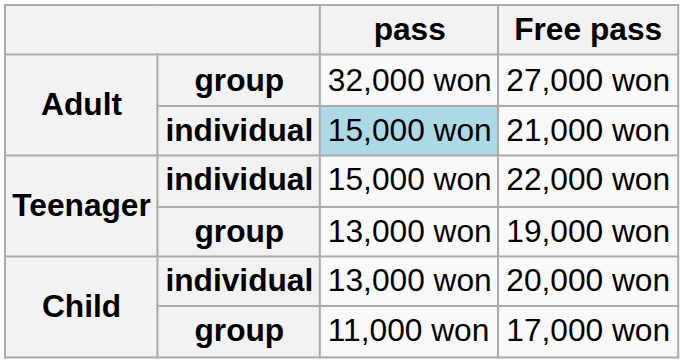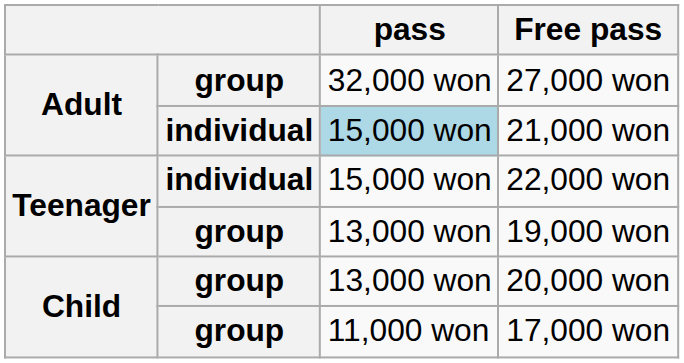20,000 won | column 2: individual -> group
